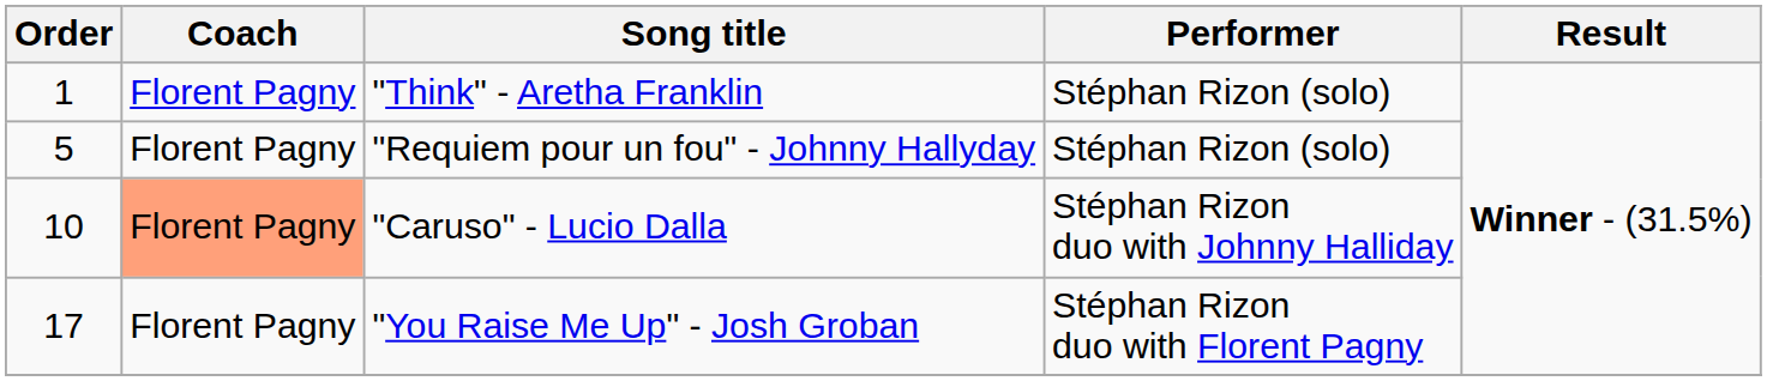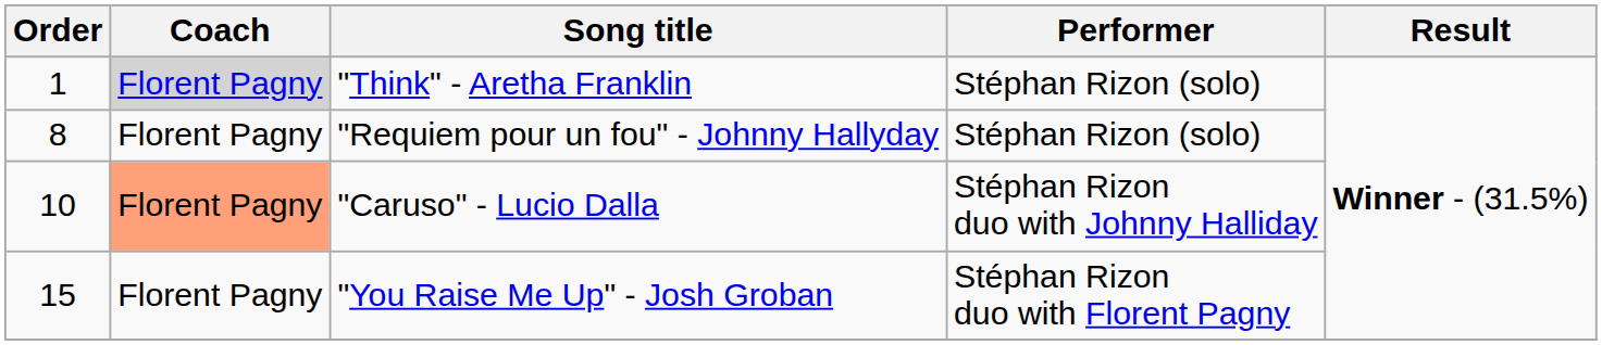"Think" - Aretha Franklin | Coach: no background -> lightgrey background
"Requiem pour un fou" - Johnny Hallyday | Order: 5 -> 8
"You Raise Me Up" - Josh Groban | Order: 17 -> 15
